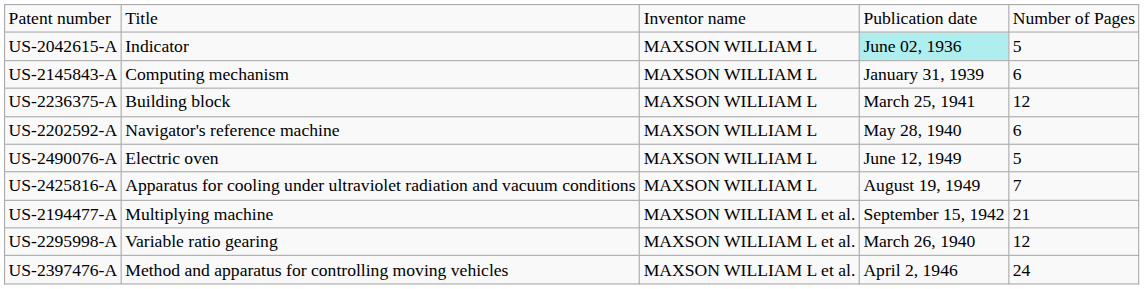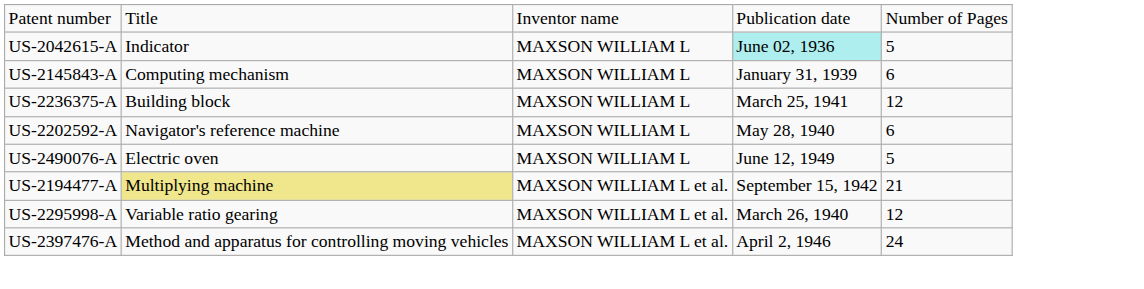- row: US-2425816-A | Apparatus for cooling under ultraviolet radiation and vacuum conditions | MAXSON WILLIAM L | August 19, 1949 | 7
US-2194477-A | column 2: no background -> khaki background
